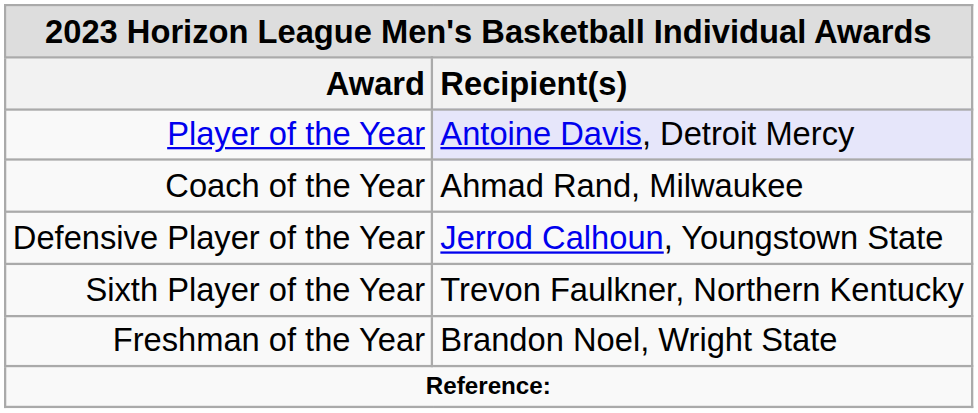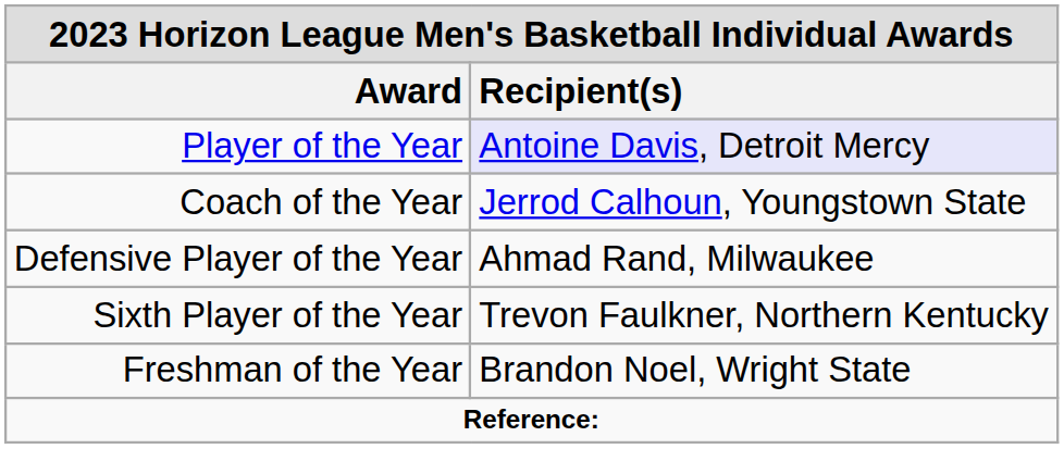Coach of the Year | Recipient(s): Ahmad Rand, Milwaukee -> Jerrod Calhoun, Youngstown State
Defensive Player of the Year | Recipient(s): Jerrod Calhoun, Youngstown State -> Ahmad Rand, Milwaukee
